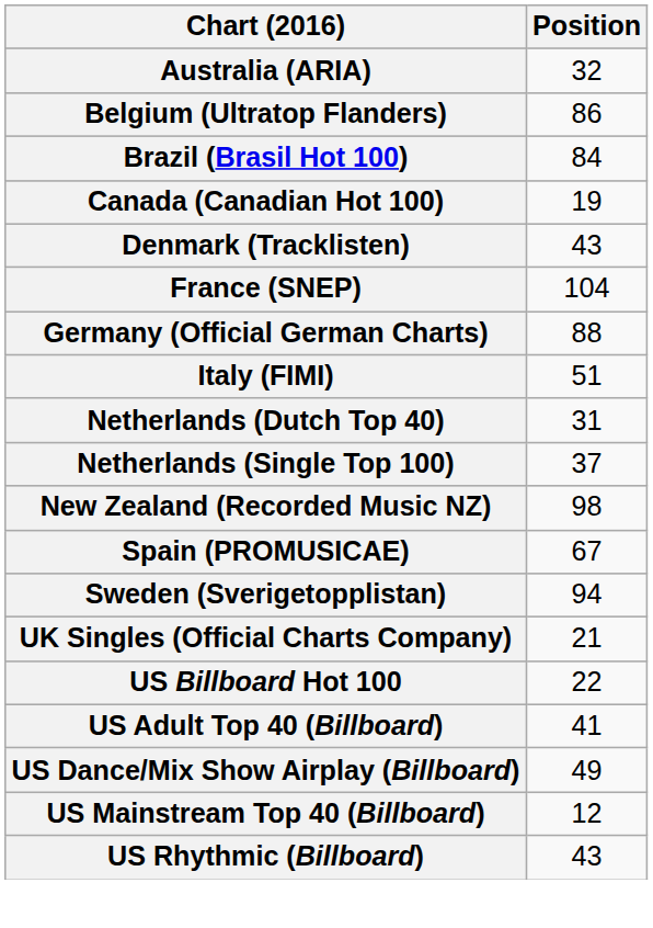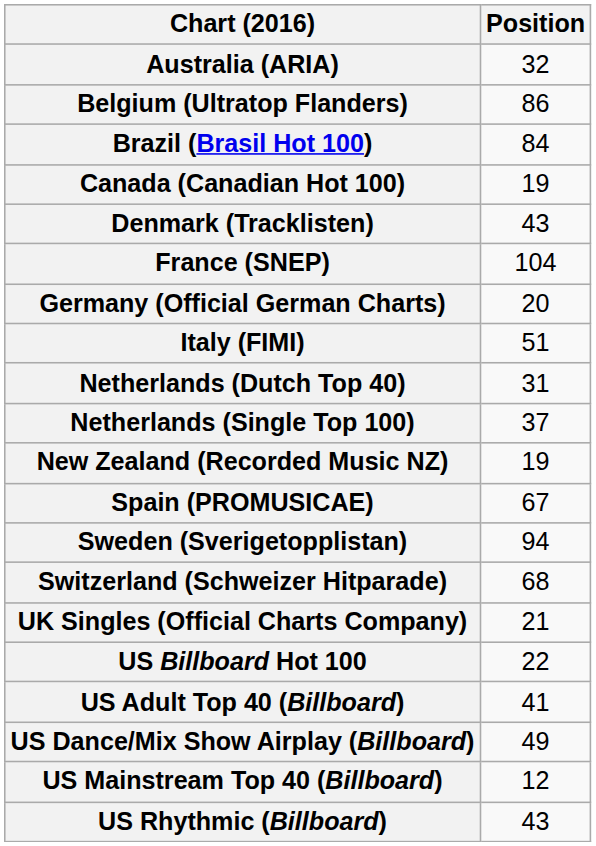Germany (Official German Charts) | Position: 88 -> 20
New Zealand (Recorded Music NZ) | Position: 98 -> 19
+ row: Switzerland (Schweizer Hitparade) | 68
